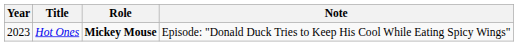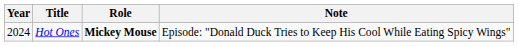Hot Ones | Year: 2023 -> 2024
